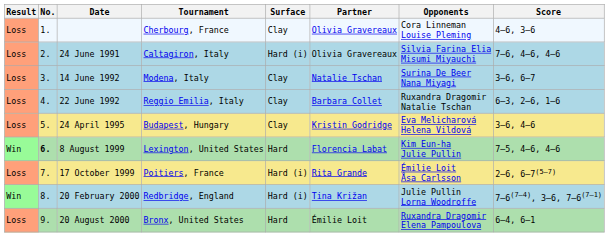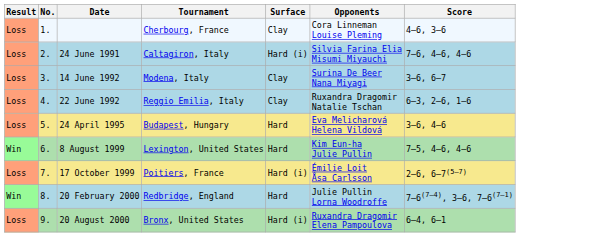- column: Partner | Olivia Gravereaux | Olivia Gravereaux | Natalie Tschan | Barbara Collet | Kristin Godridge | Florencia Labat | Rita Grande | Tina Križan | Émilie Loit
24 April 1995 | Surface: Clay -> Hard
8 August 1999 | No.: bold -> normal
20 February 2000 | Surface: Hard (i) -> Hard
20 August 2000 | Surface: Hard -> Hard (i)
